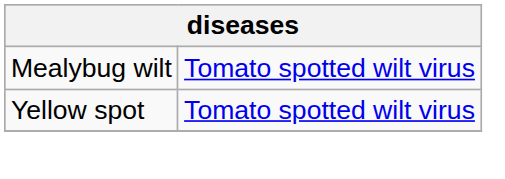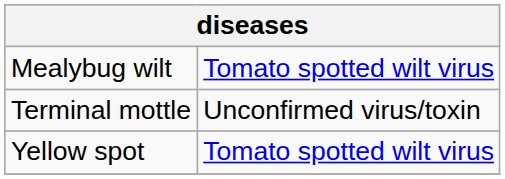+ row: Terminal mottle | Unconfirmed virus/toxin
